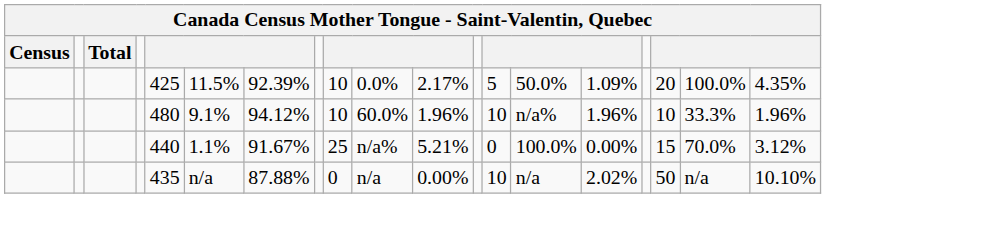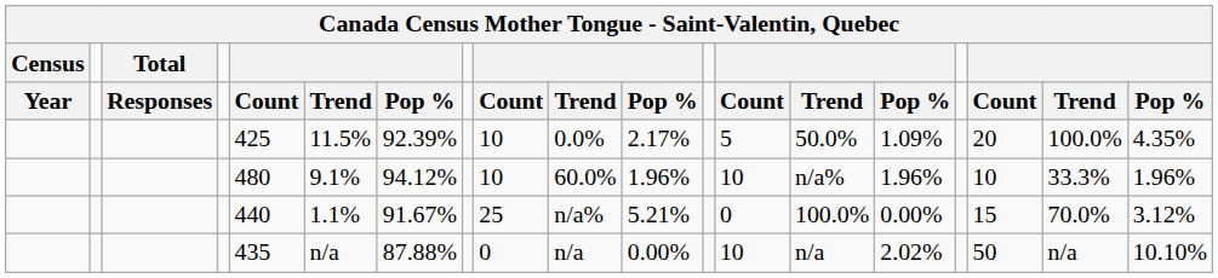+ row: Year | Responses | Count | Trend | Pop % | Count | Trend | Pop % | Count | Trend | Pop % | Count | Trend | Pop %
